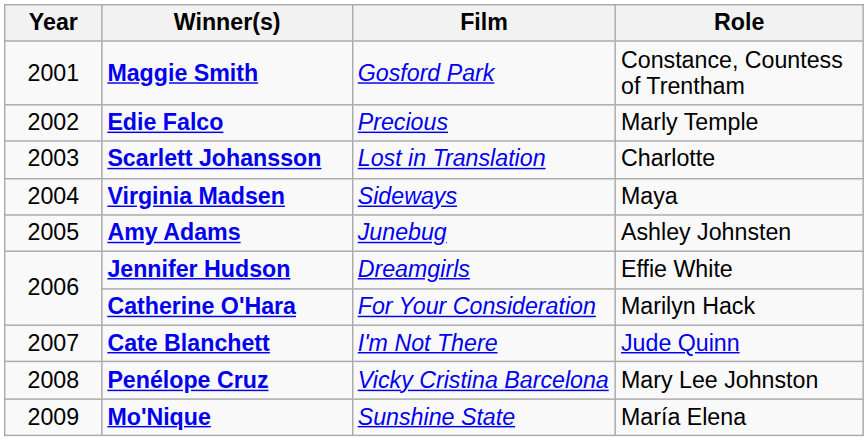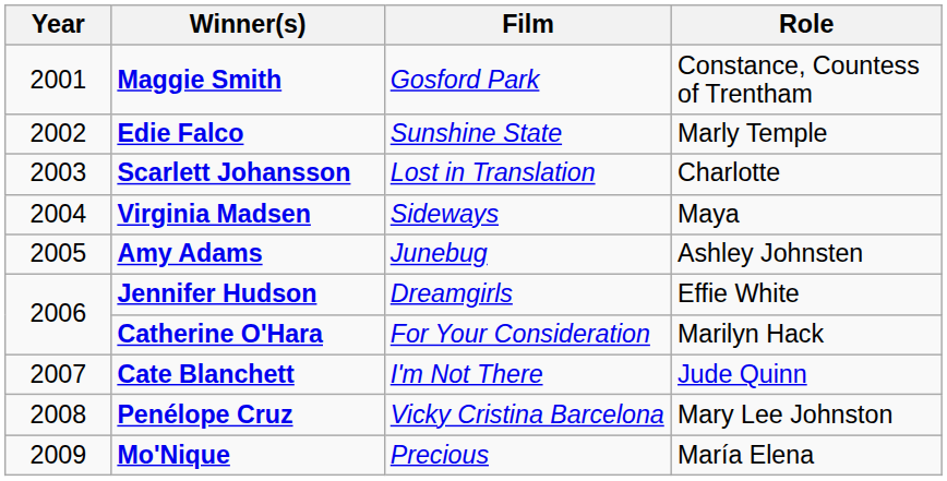Edie Falco | Film: Precious -> Sunshine State
Mo'Nique | Film: Sunshine State -> Precious
